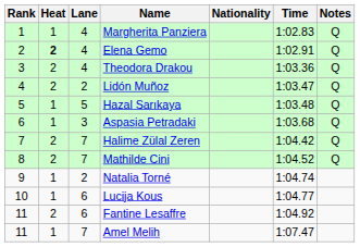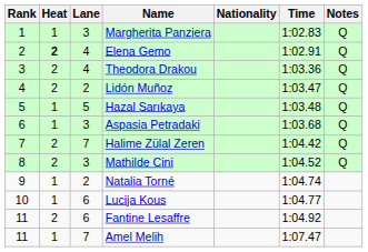Margherita Panziera | Lane: 4 -> 3
Mathilde Cini | Lane: 7 -> 3
